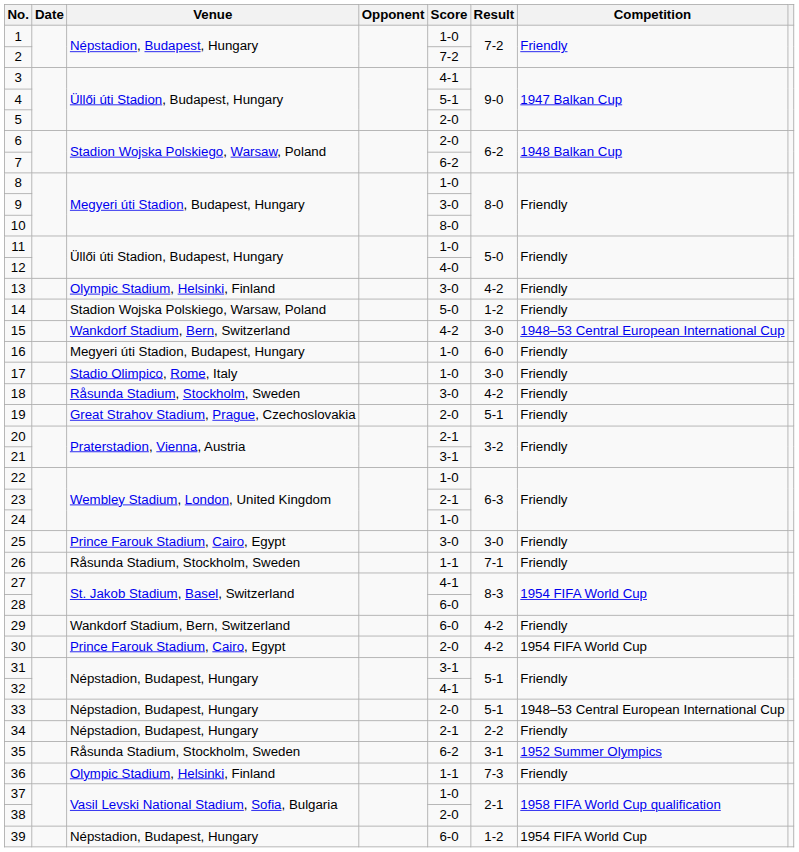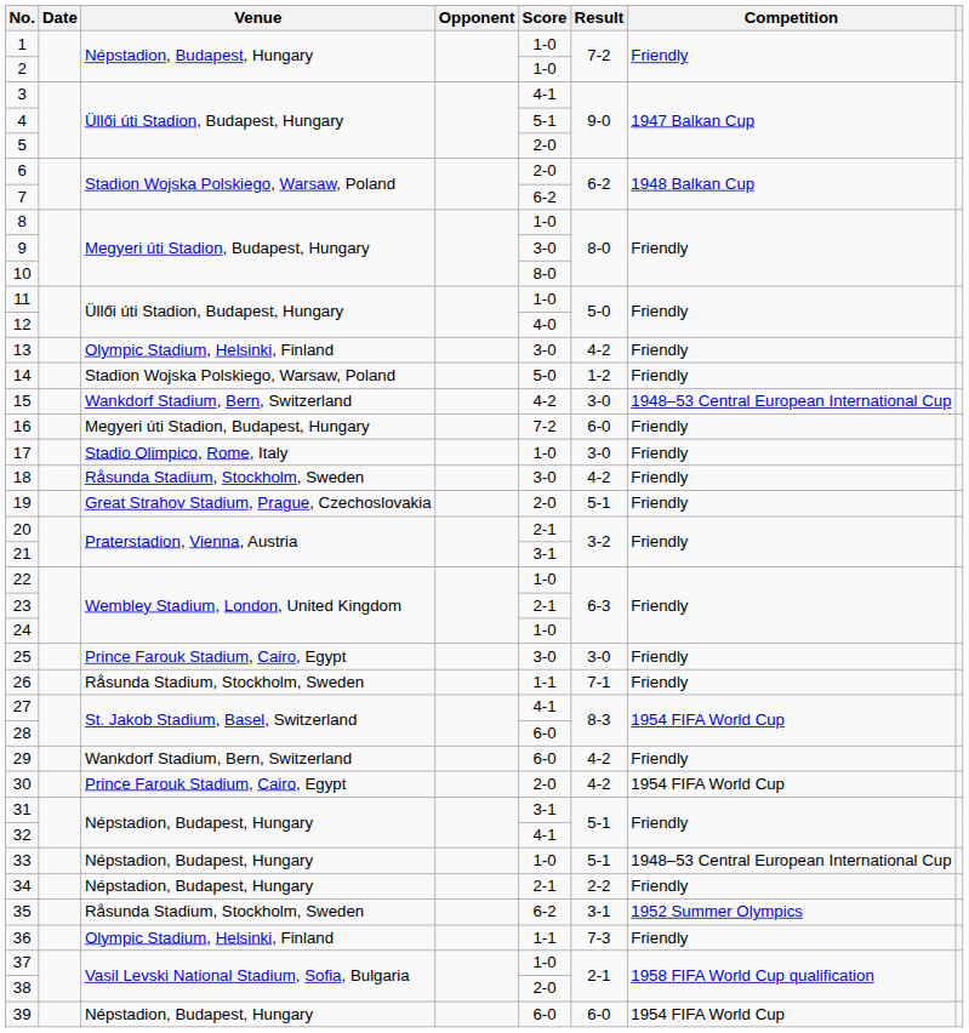2 | Score: 7-2 -> 1-0
16 | Score: 1-0 -> 7-2
33 | Score: 2-0 -> 1-0
39 | Result: 1-2 -> 6-0
